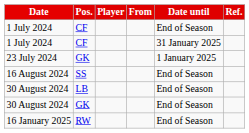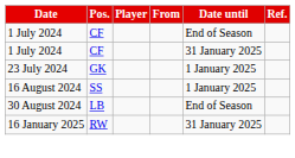16 August 2024 | Date until: End of Season -> 1 January 2025
- row: 30 August 2024 | GK | End of Season
16 January 2025 | Date until: End of Season -> 31 January 2025
